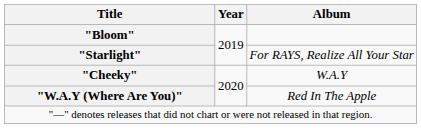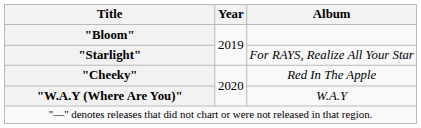"Cheeky" | Album: W.A.Y -> Red In The Apple
"W.A.Y (Where Are You)" | Album: Red In The Apple -> W.A.Y
